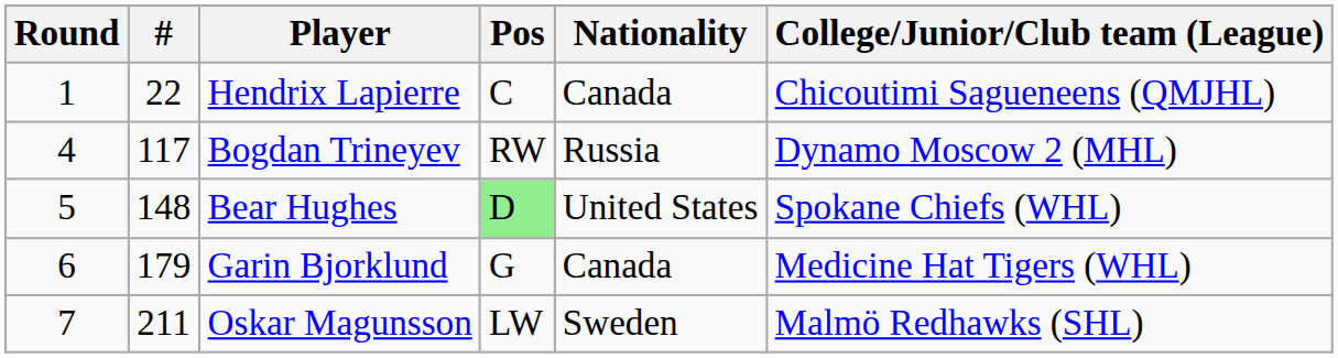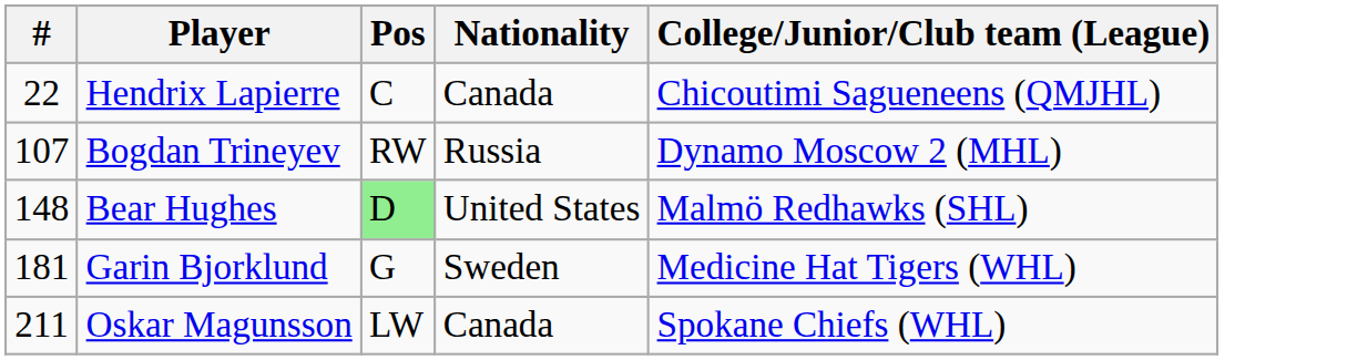- column: Round | 1 | 4 | 5 | 6 | 7
Bogdan Trineyev | #: 117 -> 107
Bear Hughes | College/Junior/Club team (League): Spokane Chiefs (WHL) -> Malmö Redhawks (SHL)
Garin Bjorklund | #: 179 -> 181
Garin Bjorklund | Nationality: Canada -> Sweden
Oskar Magunsson | Nationality: Sweden -> Canada
Oskar Magunsson | College/Junior/Club team (League): Malmö Redhawks (SHL) -> Spokane Chiefs (WHL)
